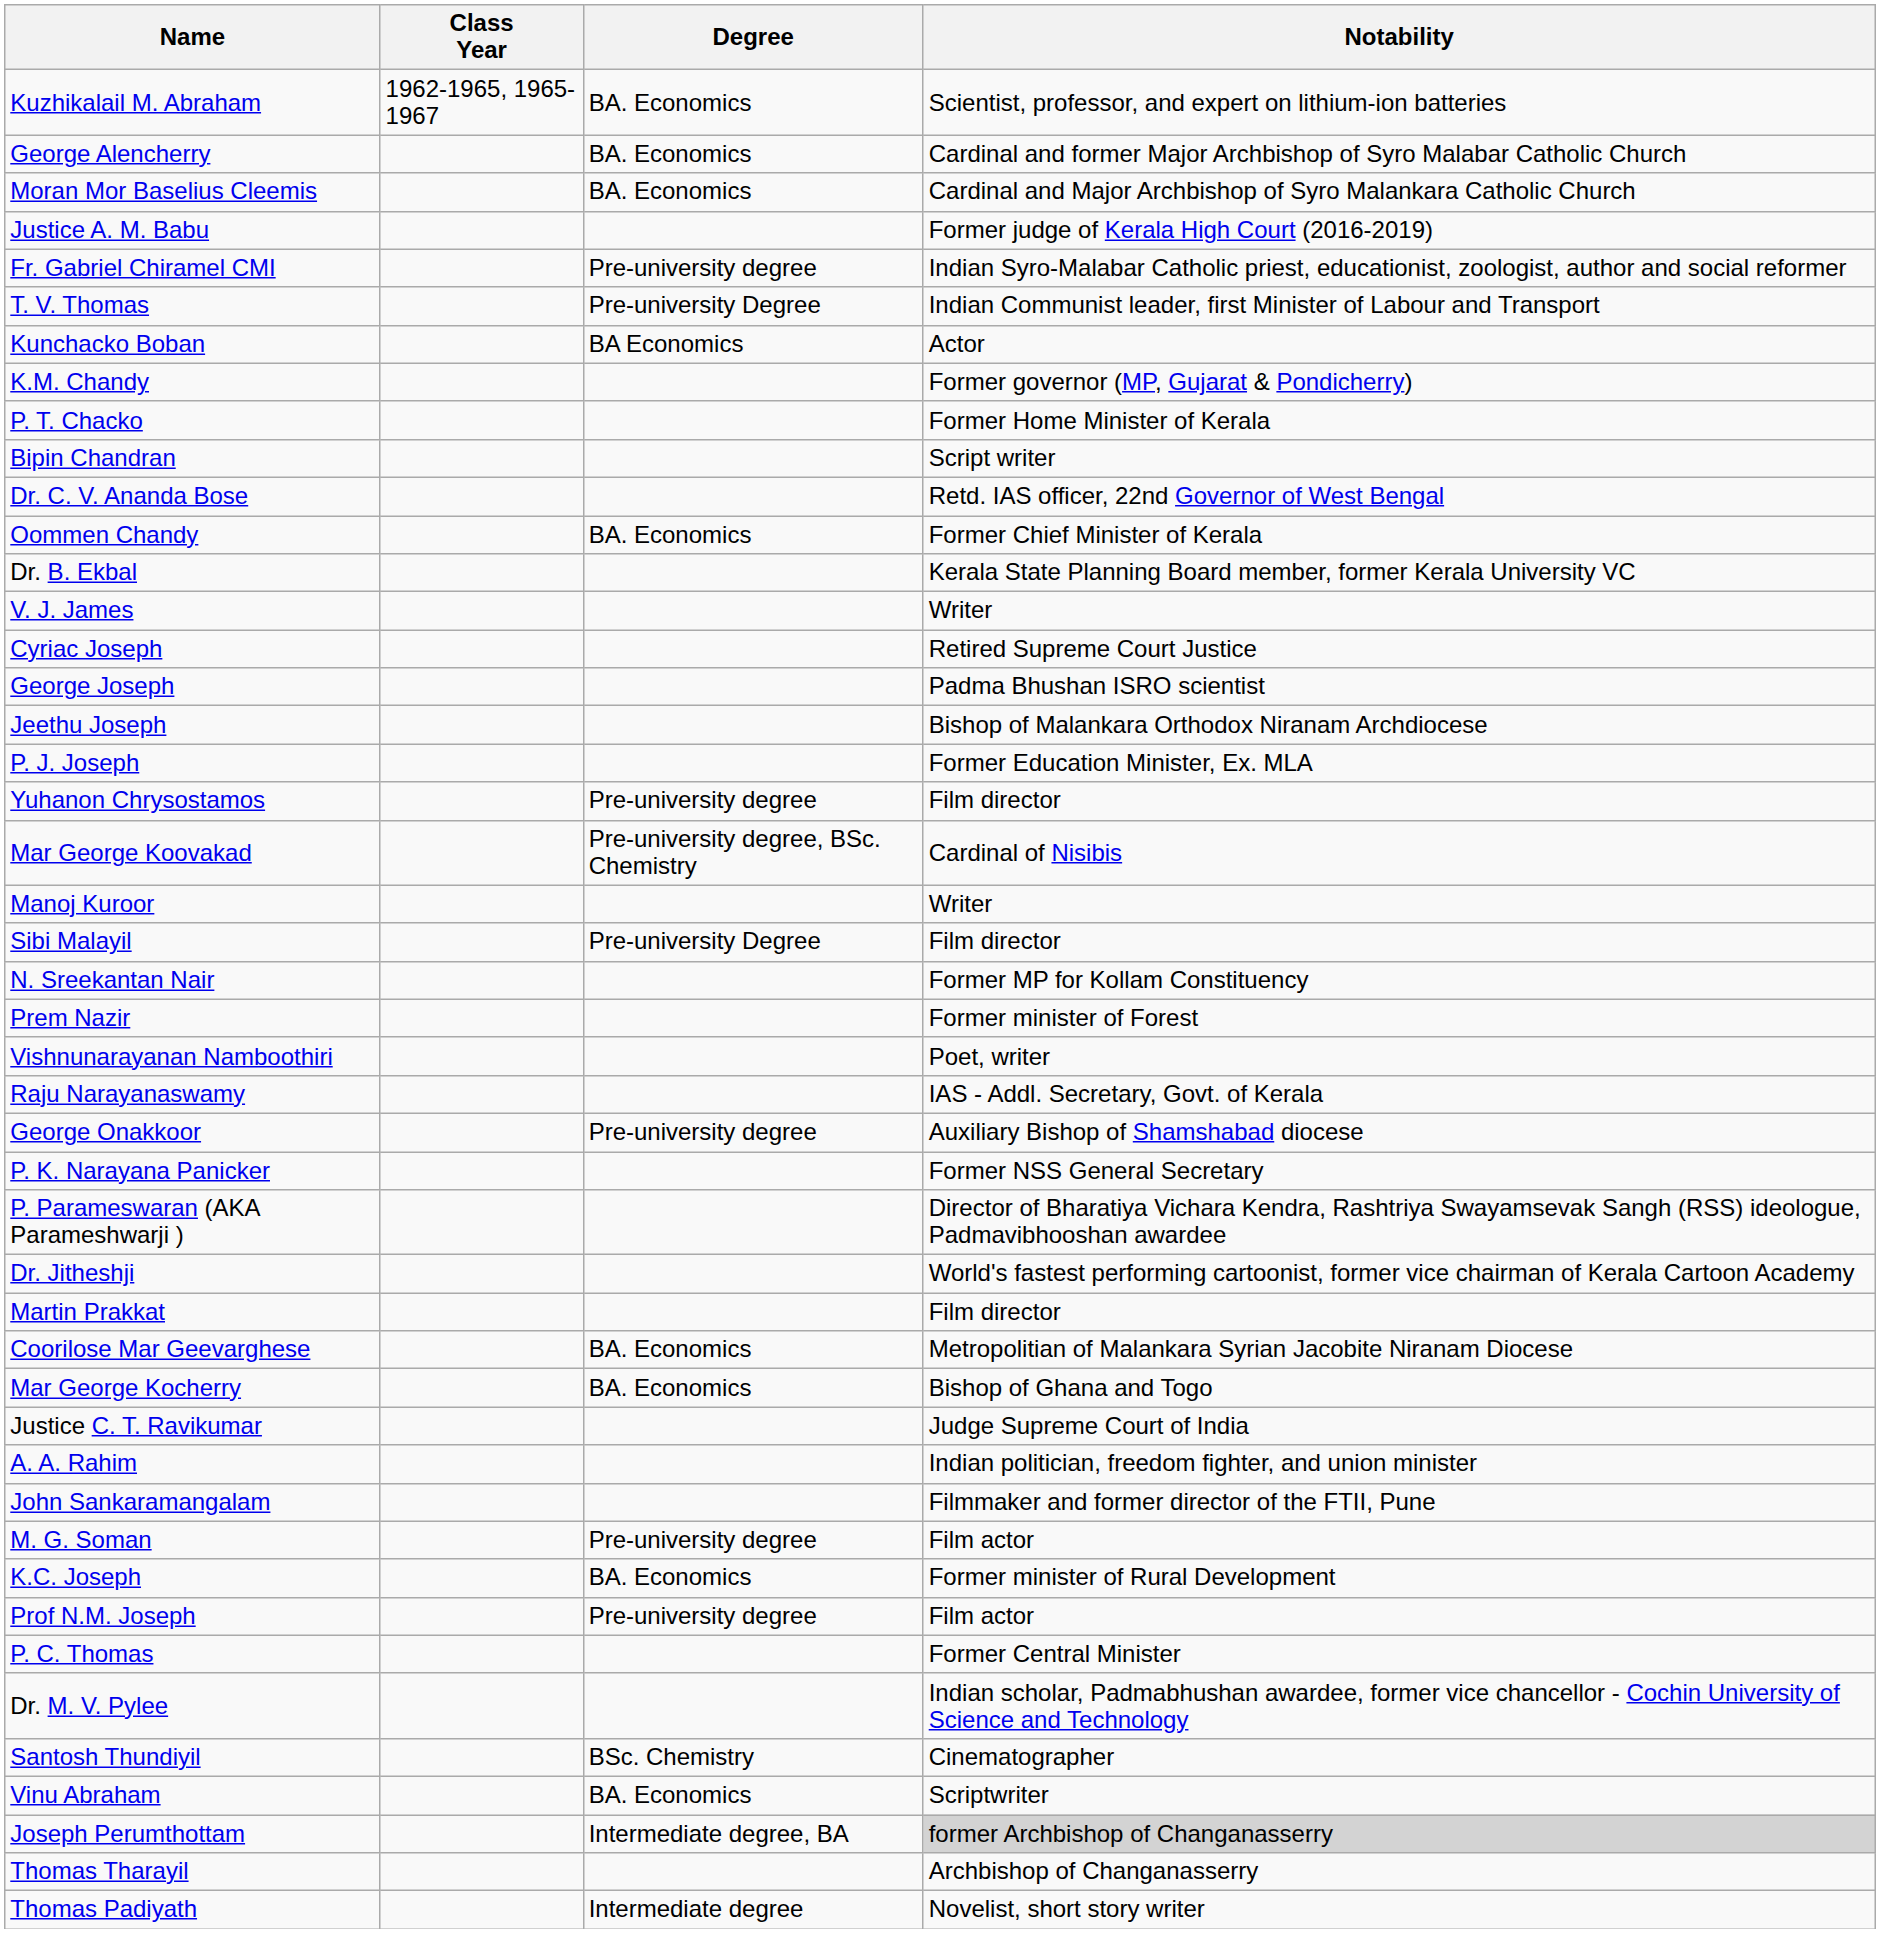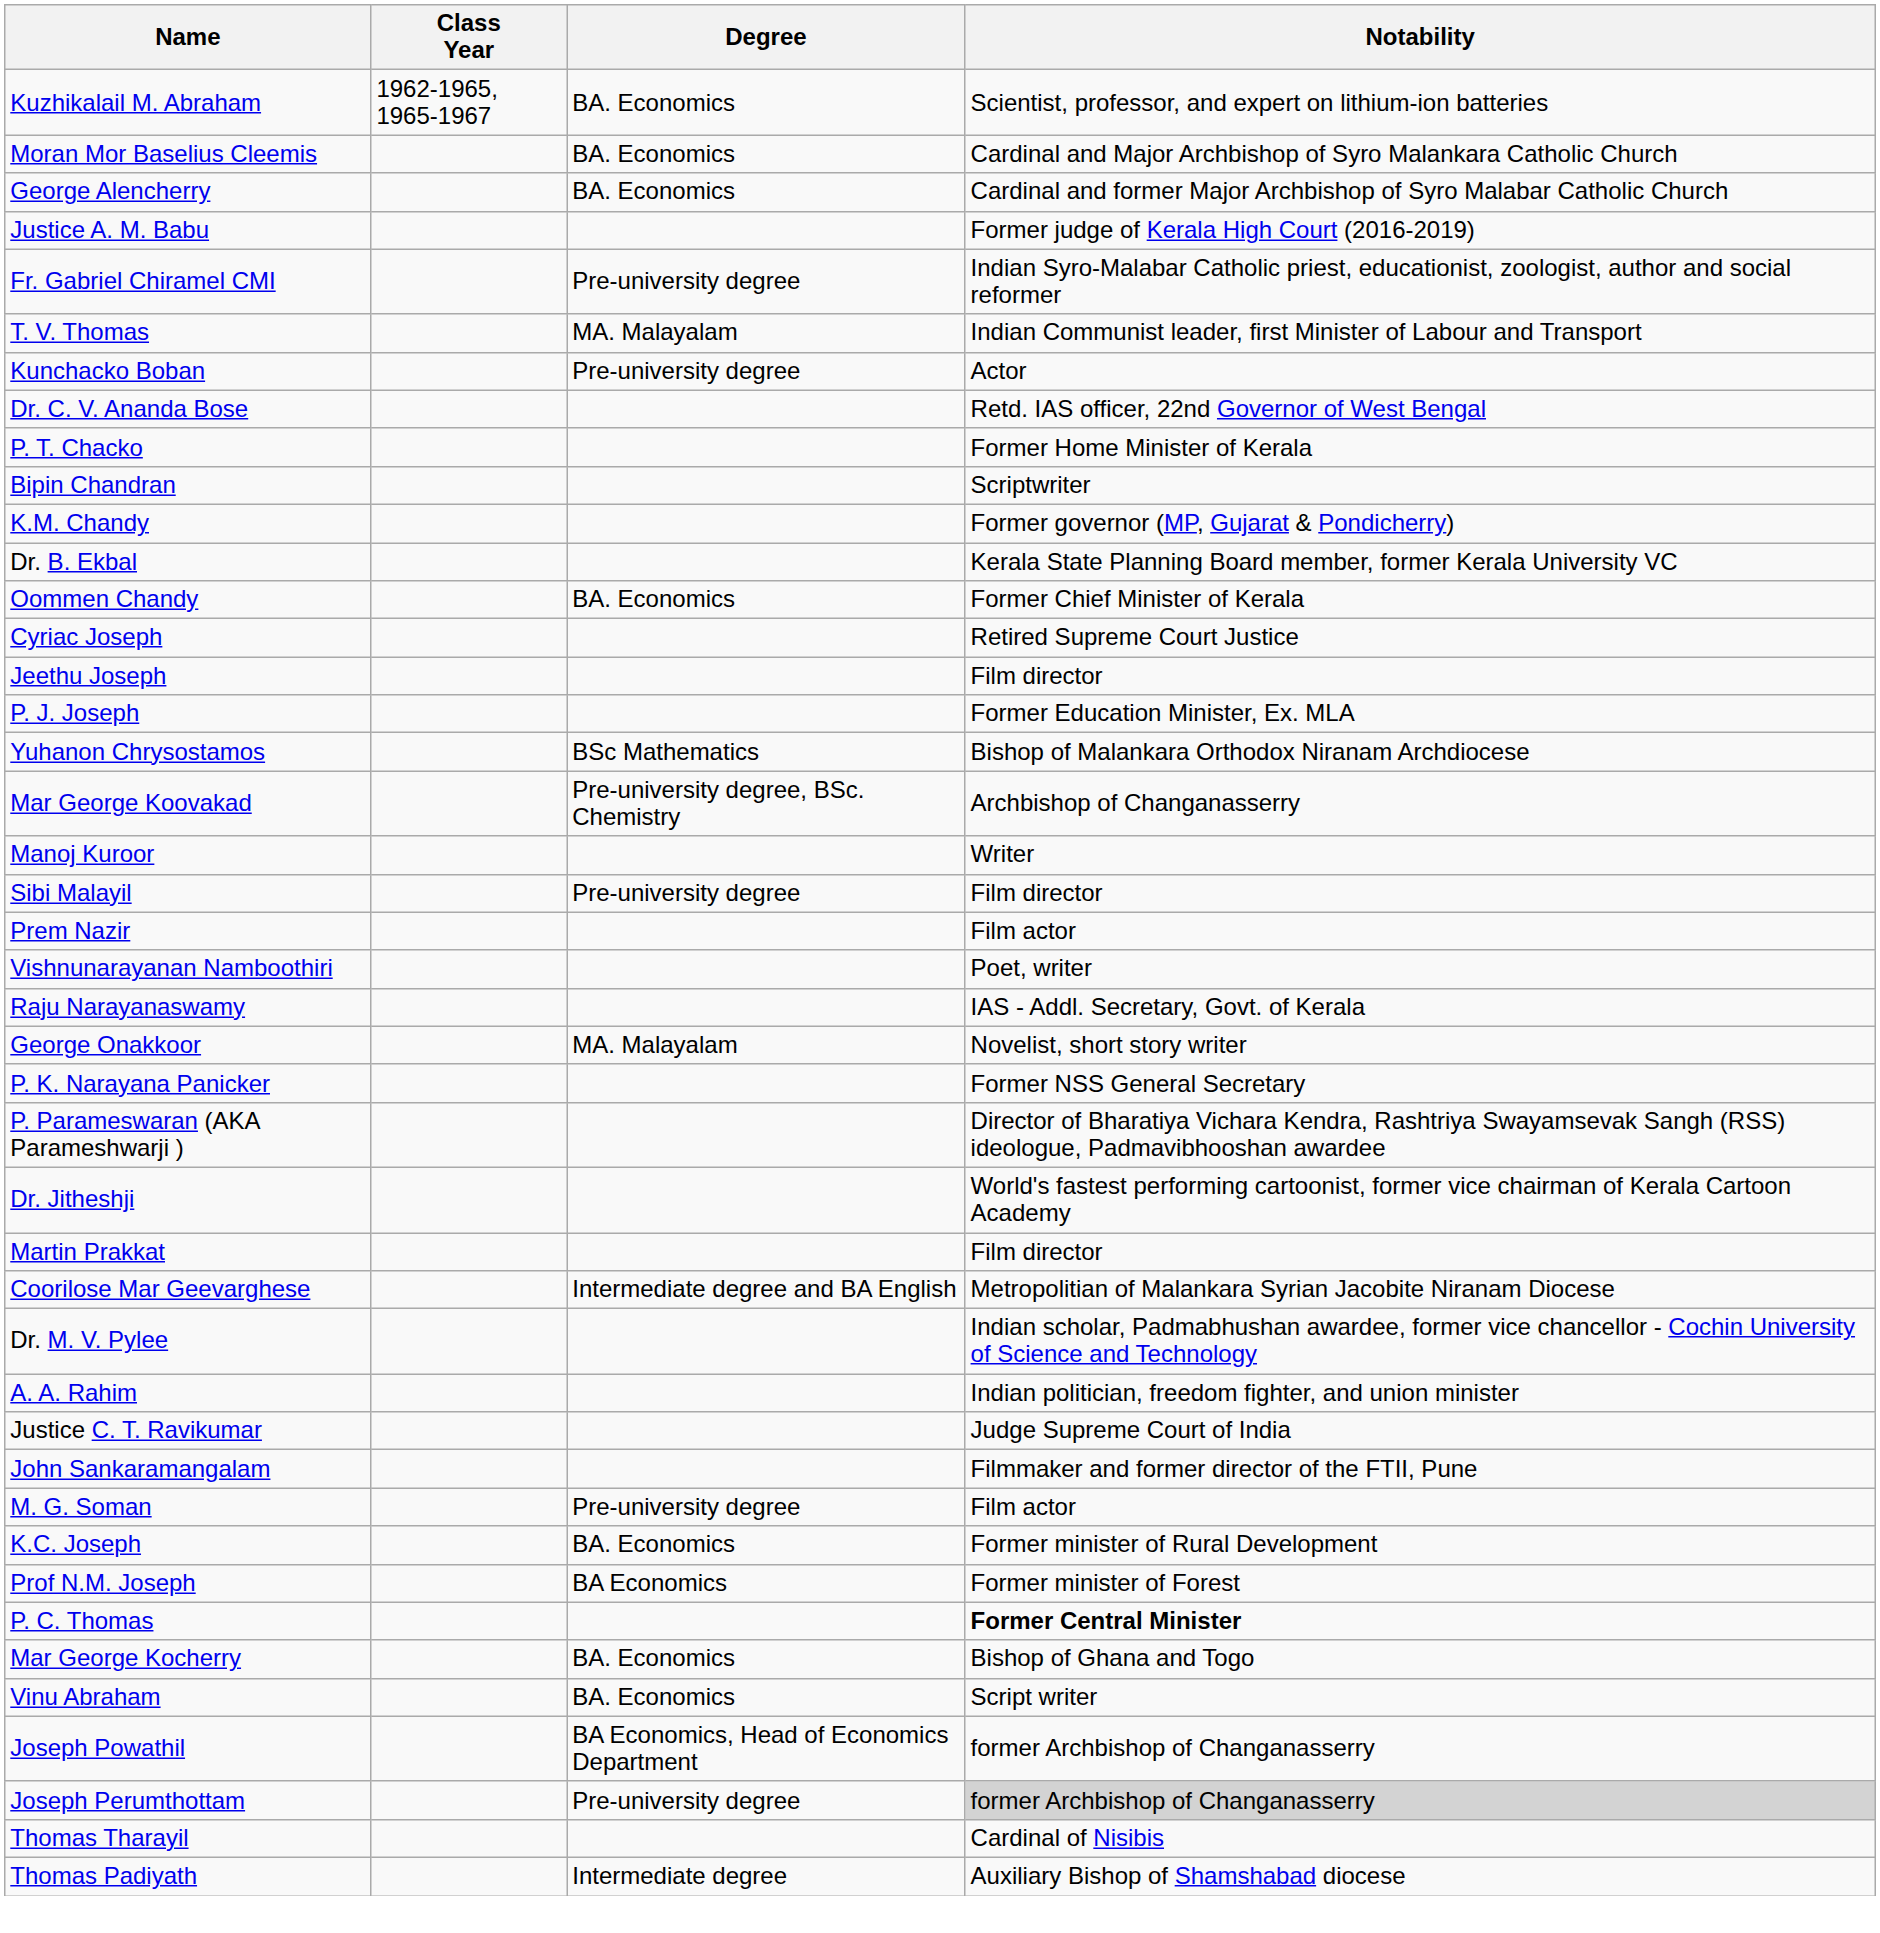rows swapped: George Alencherry <-> Moran Mor Baselius Cleemis
T. V. Thomas | Degree: Pre-university Degree -> MA. Malayalam
Kunchacko Boban | Degree: BA Economics -> Pre-university degree
rows swapped: Dr. C. V. Ananda Bose <-> K.M. Chandy
Bipin Chandran | Notability: Script writer -> Scriptwriter
rows swapped: Oommen Chandy <-> Dr. B. Ekbal
- row: V. J. James | Writer
- row: George Joseph | Padma Bhushan ISRO scientist
Jeethu Joseph | Notability: Bishop of Malankara Orthodox Niranam Archdiocese -> Film director
Yuhanon Chrysostamos | Degree: Pre-university degree -> BSc Mathematics
Yuhanon Chrysostamos | Notability: Film director -> Bishop of Malankara Orthodox Niranam Archdiocese
Mar George Koovakad | Notability: Cardinal of Nisibis -> Archbishop of Changanasserry
Sibi Malayil | Degree: Pre-university Degree -> Pre-university degree
- row: N. Sreekantan Nair | Former MP for Kollam Constituency
Prem Nazir | Notability: Former minister of Forest -> Film actor
George Onakkoor | Degree: Pre-university degree -> MA. Malayalam
George Onakkoor | Notability: Auxiliary Bishop of Shamshabad diocese -> Novelist, short story writer
Coorilose Mar Geevarghese | Degree: BA. Economics -> Intermediate degree and BA English
rows swapped: Dr. M. V. Pylee <-> Mar George Kocherry
rows swapped: A. A. Rahim <-> Justice C. T. Ravikumar
Prof N.M. Joseph | Degree: Pre-university degree -> BA Economics
Prof N.M. Joseph | Notability: Film actor -> Former minister of Forest
P. C. Thomas | Notability: normal -> bold
- row: Santosh Thundiyil | BSc. Chemistry | Cinematographer
Vinu Abraham | Notability: Scriptwriter -> Script writer
+ row: Joseph Powathil | BA Economics, Head of Economics Department | former Archbishop of Changanasserry
Joseph Perumthottam | Degree: Intermediate degree, BA -> Pre-university degree
Thomas Tharayil | Notability: Archbishop of Changanasserry -> Cardinal of Nisibis
Thomas Padiyath | Notability: Novelist, short story writer -> Auxiliary Bishop of Shamshabad diocese
